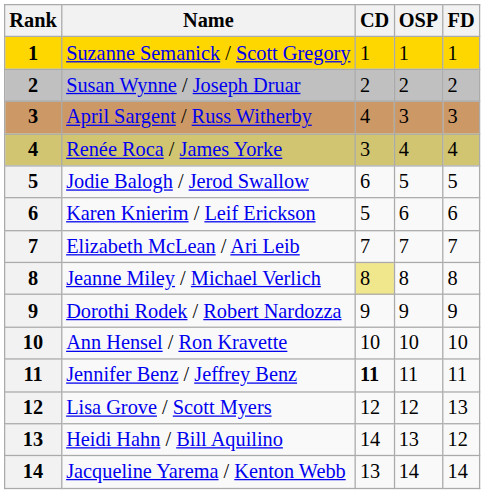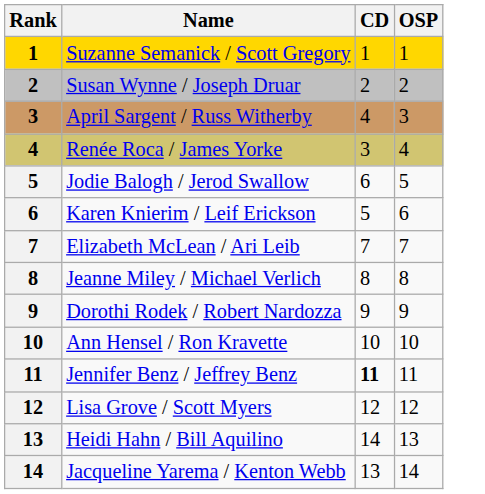- column: FD | 1 | 2 | 3 | 4 | 5 | 6 | 7 | 8 | 9 | 10 | 11 | 13 | 12 | 14
Jeanne Miley / Michael Verlich | CD: khaki background -> no background
